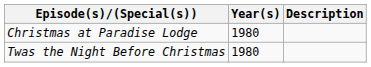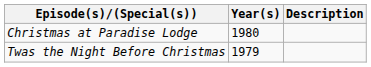Twas the Night Before Christmas | Year(s): 1980 -> 1979
